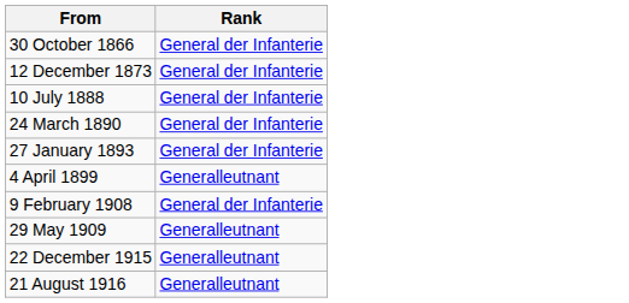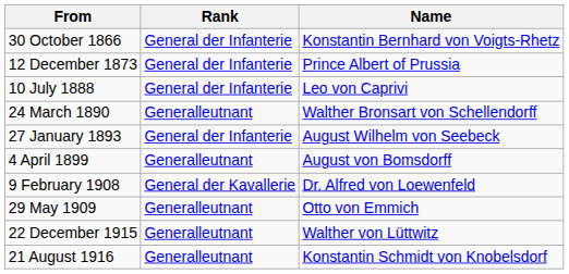+ column: Name | Konstantin Bernhard von Voigts-Rhetz | Prince Albert of Prussia | Leo von Caprivi | Walther Bronsart von Schellendorff | August Wilhelm von Seebeck | August von Bomsdorff | Dr. Alfred von Loewenfeld | Otto von Emmich | Walther von Lüttwitz | Konstantin Schmidt von Knobelsdorf
24 March 1890 | Rank: General der Infanterie -> Generalleutnant
9 February 1908 | Rank: General der Infanterie -> General der Kavallerie
